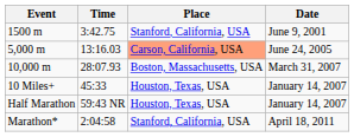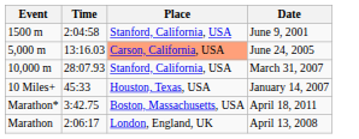1500 m | Time: 3:42.75 -> 2:04:58
10,000 m | Place: Boston, Massachusetts, USA -> Stanford, California, USA
- row: Half Marathon | 59:43 NR | Houston, Texas, USA | January 14, 2007
Marathon* | Time: 2:04:58 -> 3:42.75
Marathon* | Place: Stanford, California, USA -> Boston, Massachusetts, USA
+ row: Marathon | 2:06:17 | London, England, UK | April 13, 2008
